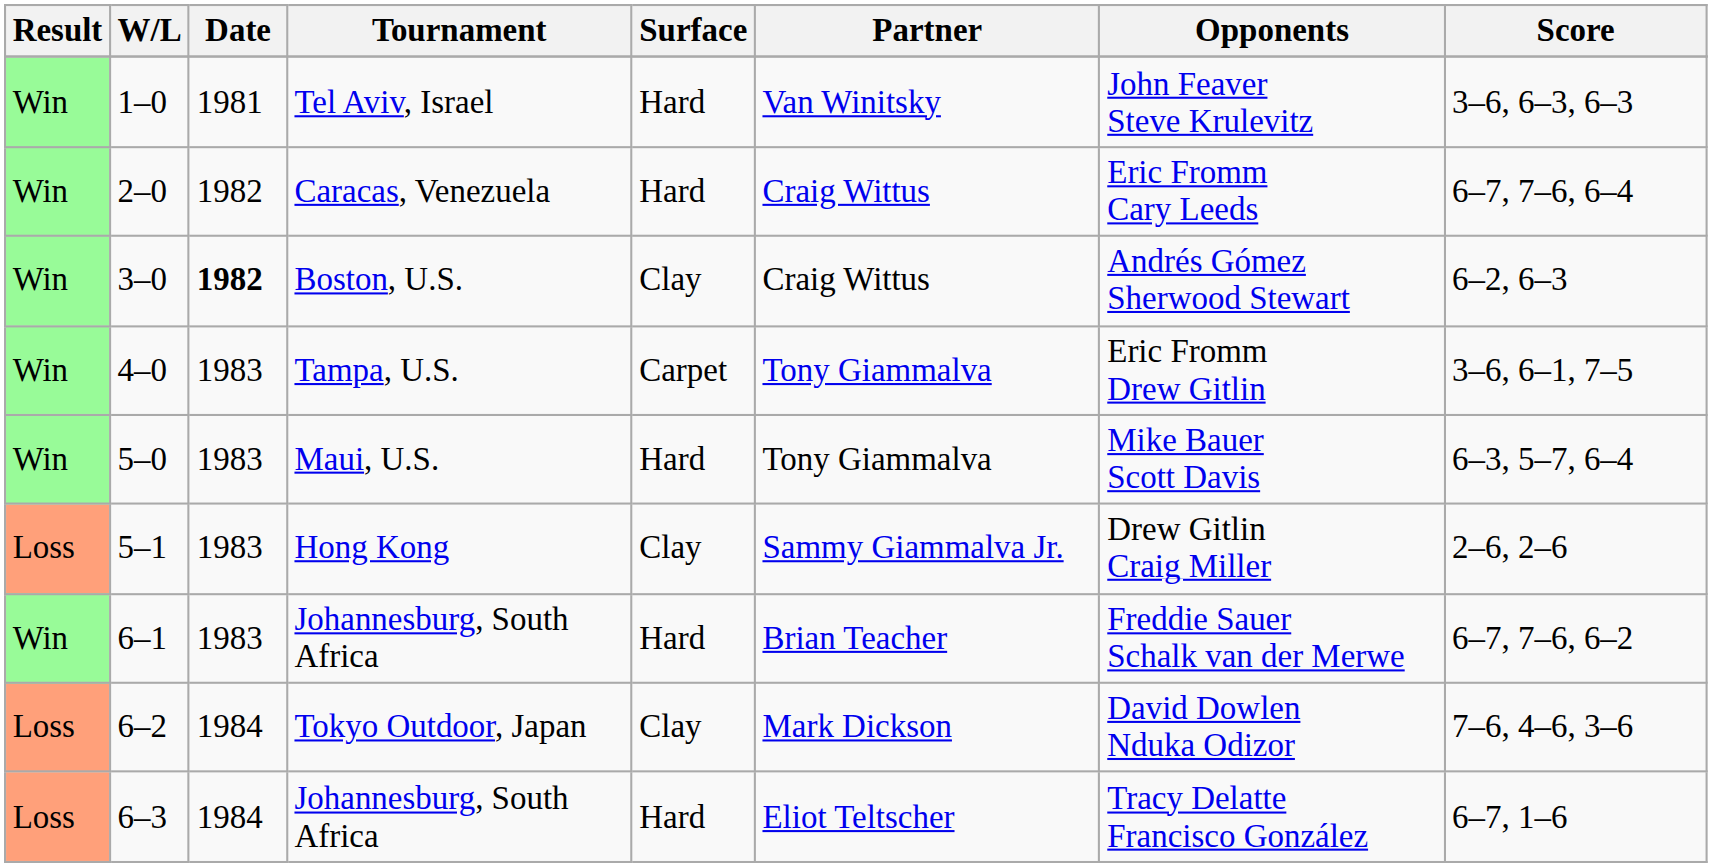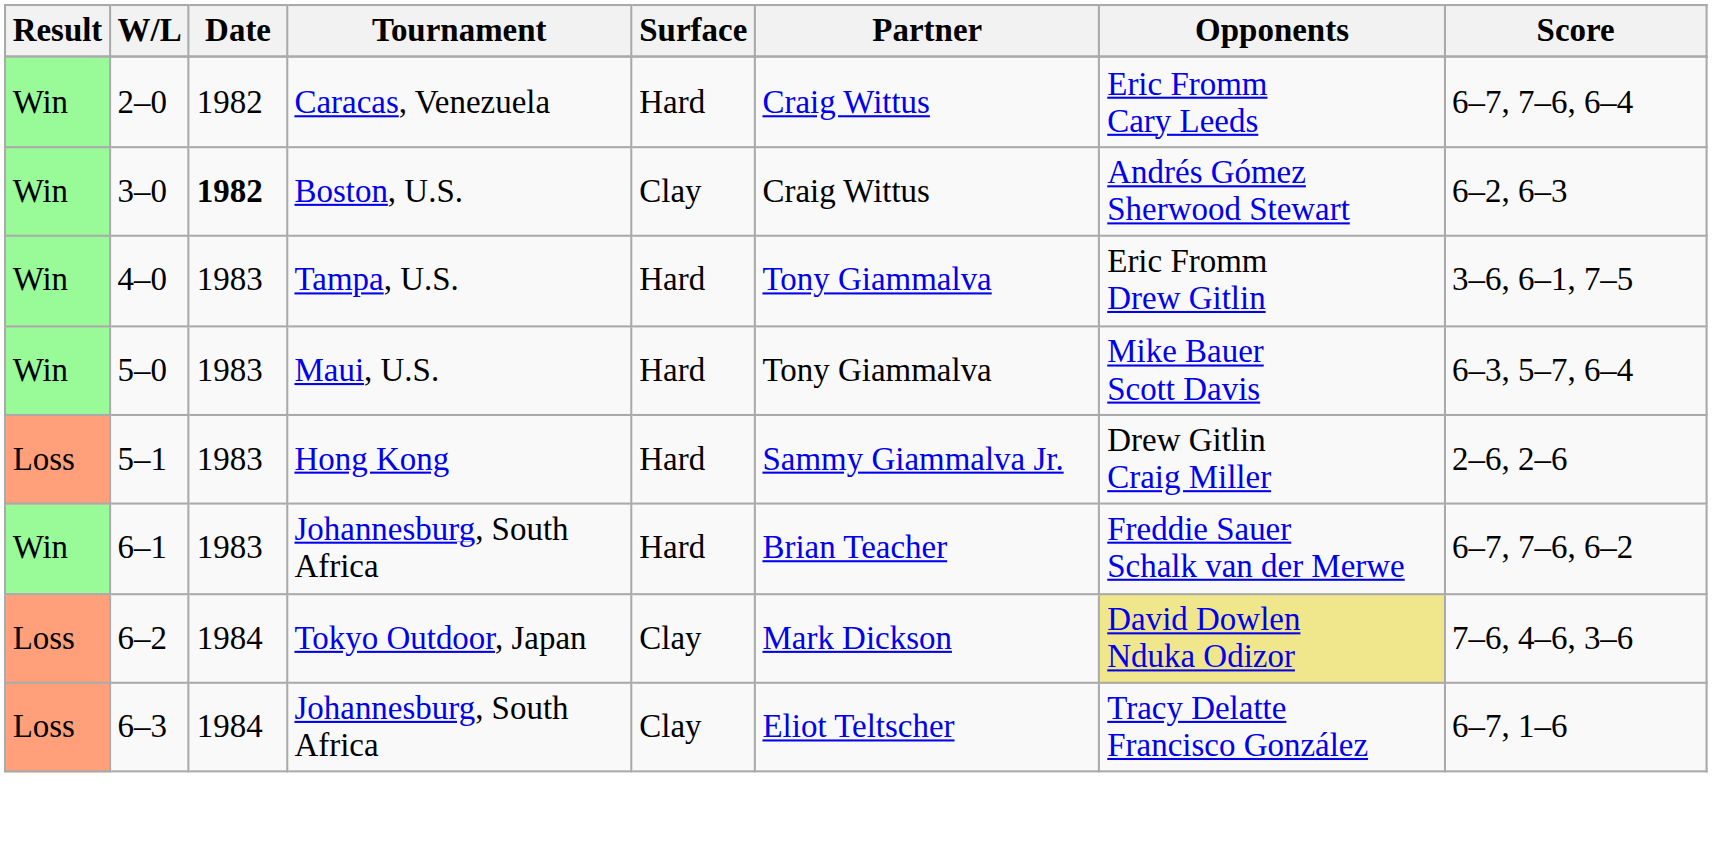- row: Win | 1–0 | 1981 | Tel Aviv, Israel | Hard | Van Winitsky | John Feaver Steve Krulevitz | 3–6, 6–3, 6–3
4–0 | Surface: Carpet -> Hard
5–1 | Surface: Clay -> Hard
6–2 | Opponents: no background -> khaki background
6–3 | Surface: Hard -> Clay
